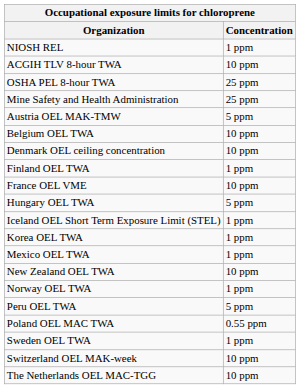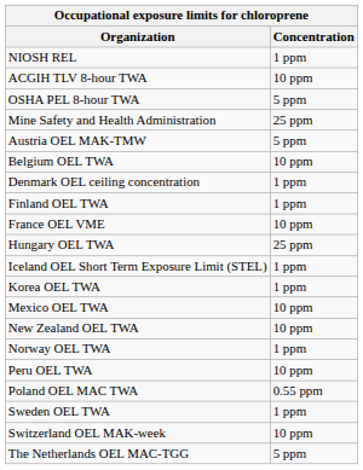OSHA PEL 8-hour TWA | Concentration: 25 ppm -> 5 ppm
Denmark OEL ceiling concentration | Concentration: 10 ppm -> 1 ppm
Hungary OEL TWA | Concentration: 5 ppm -> 25 ppm
Mexico OEL TWA | Concentration: 1 ppm -> 10 ppm
Peru OEL TWA | Concentration: 5 ppm -> 10 ppm
The Netherlands OEL MAC-TGG | Concentration: 10 ppm -> 5 ppm
